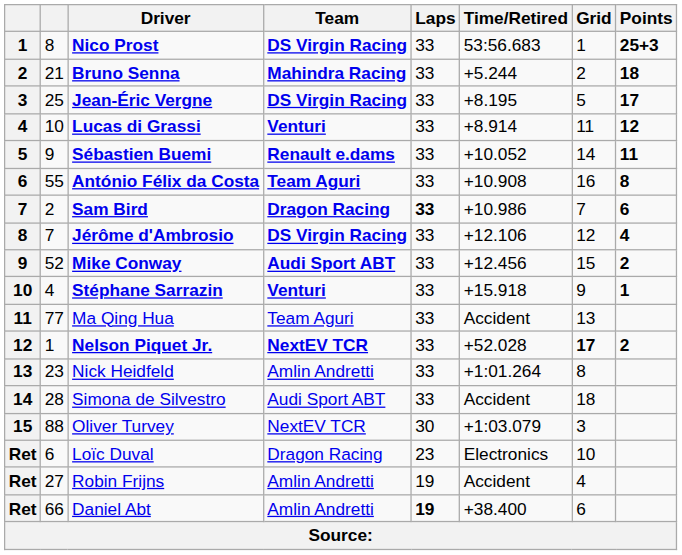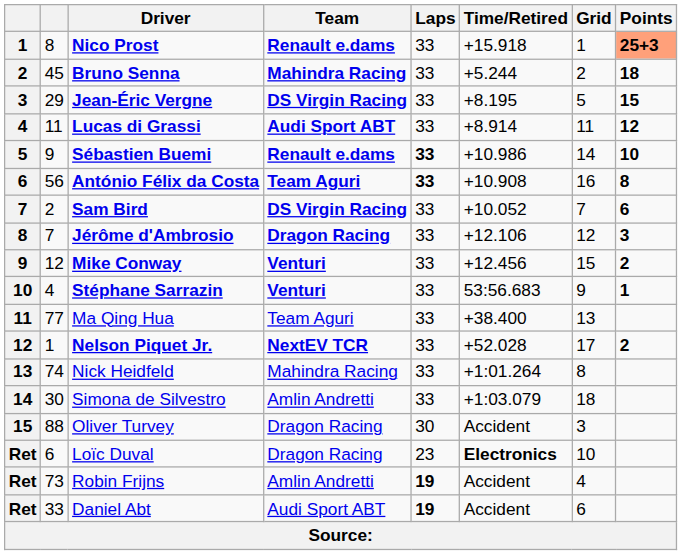Nico Prost | Team: DS Virgin Racing -> Renault e.dams
Nico Prost | Time/Retired: 53:56.683 -> +15.918
Nico Prost | Points: no background -> lightsalmon background
Bruno Senna | column 2: 21 -> 45
Jean-Éric Vergne | column 2: 25 -> 29
Jean-Éric Vergne | Points: 17 -> 15
Lucas di Grassi | column 2: 10 -> 11
Lucas di Grassi | Team: Venturi -> Audi Sport ABT
Sébastien Buemi | Laps: normal -> bold
Sébastien Buemi | Time/Retired: +10.052 -> +10.986
Sébastien Buemi | Points: 11 -> 10
António Félix da Costa | column 2: 55 -> 56
António Félix da Costa | Laps: normal -> bold
Sam Bird | Team: Dragon Racing -> DS Virgin Racing
Sam Bird | Laps: bold -> normal
Sam Bird | Time/Retired: +10.986 -> +10.052
Jérôme d'Ambrosio | Team: DS Virgin Racing -> Dragon Racing
Jérôme d'Ambrosio | Points: 4 -> 3
Mike Conway | column 2: 52 -> 12
Mike Conway | Team: Audi Sport ABT -> Venturi
Stéphane Sarrazin | Time/Retired: +15.918 -> 53:56.683
Ma Qing Hua | Time/Retired: Accident -> +38.400
Nelson Piquet Jr. | Grid: bold -> normal
Nick Heidfeld | column 2: 23 -> 74
Nick Heidfeld | Team: Amlin Andretti -> Mahindra Racing
Simona de Silvestro | column 2: 28 -> 30
Simona de Silvestro | Team: Audi Sport ABT -> Amlin Andretti
Simona de Silvestro | Time/Retired: Accident -> +1:03.079
Oliver Turvey | Team: NextEV TCR -> Dragon Racing
Oliver Turvey | Time/Retired: +1:03.079 -> Accident
Loïc Duval | Time/Retired: normal -> bold
Robin Frijns | column 2: 27 -> 73
Robin Frijns | Laps: normal -> bold
Daniel Abt | column 2: 66 -> 33
Daniel Abt | Team: Amlin Andretti -> Audi Sport ABT
Daniel Abt | Time/Retired: +38.400 -> Accident
